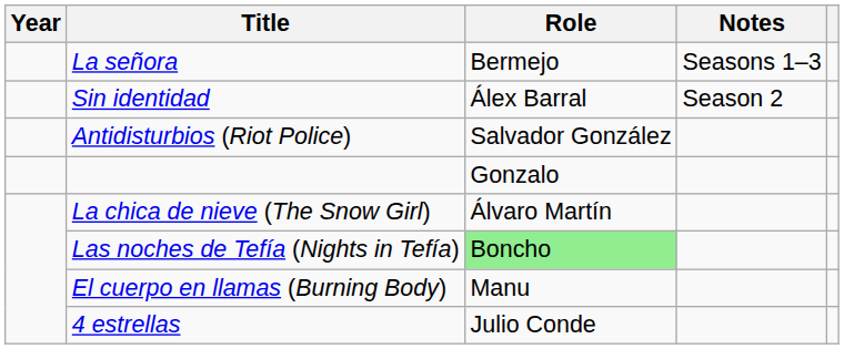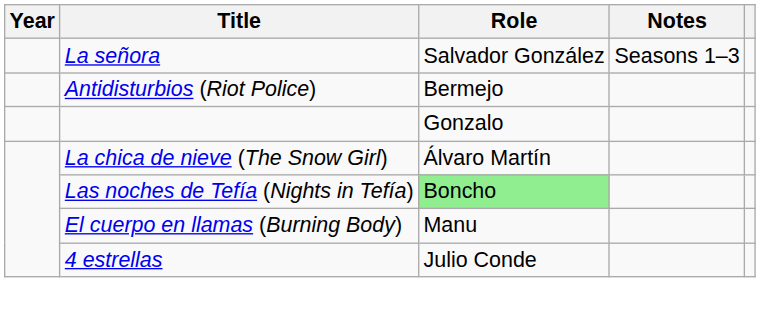La señora | Role: Bermejo -> Salvador González
- row: Sin identidad | Álex Barral | Season 2
Antidisturbios (Riot Police) | Role: Salvador González -> Bermejo
